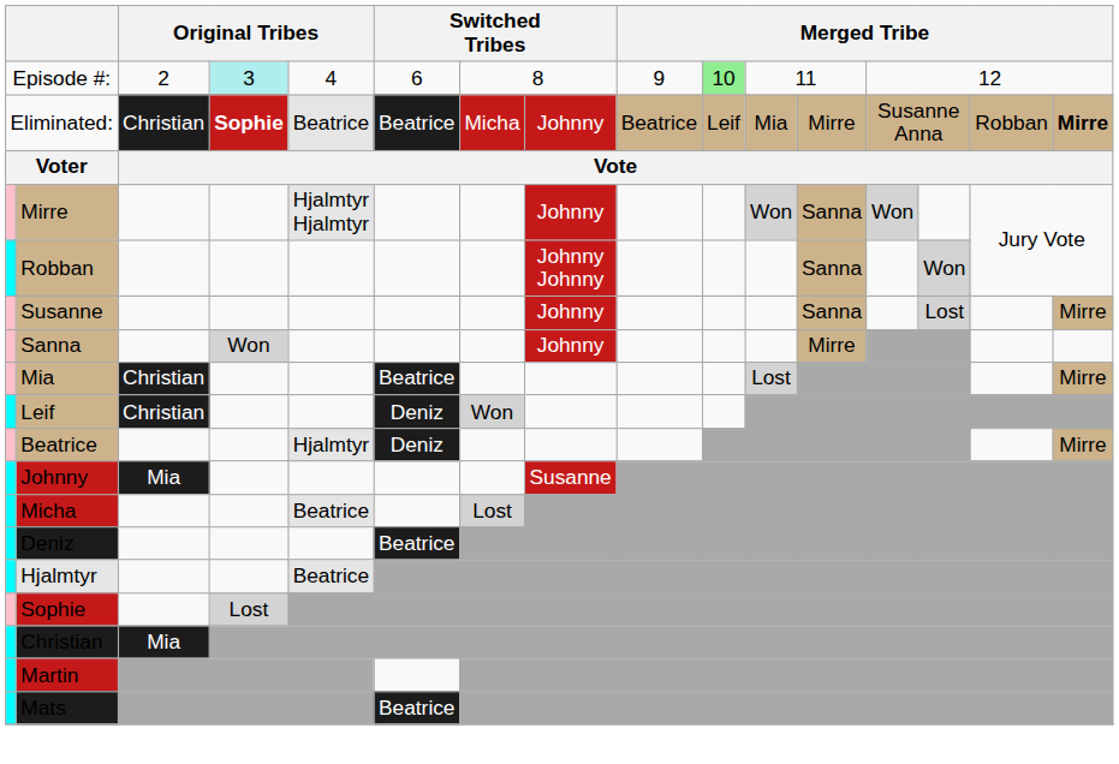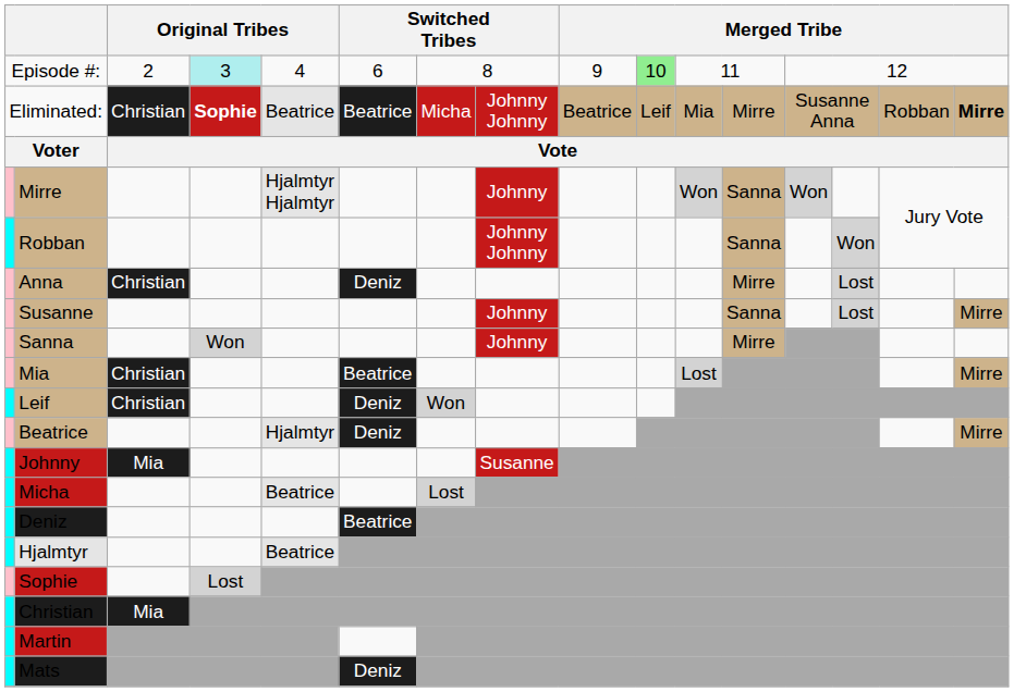Eliminated: | column 8: Johnny -> Johnny Johnny
+ row: Anna | Christian | Deniz | Mirre | Lost
Mats | column 6: Beatrice -> Deniz
